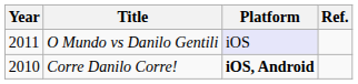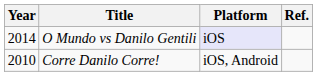O Mundo vs Danilo Gentili | Year: 2011 -> 2014
Corre Danilo Corre! | Platform: bold -> normal
